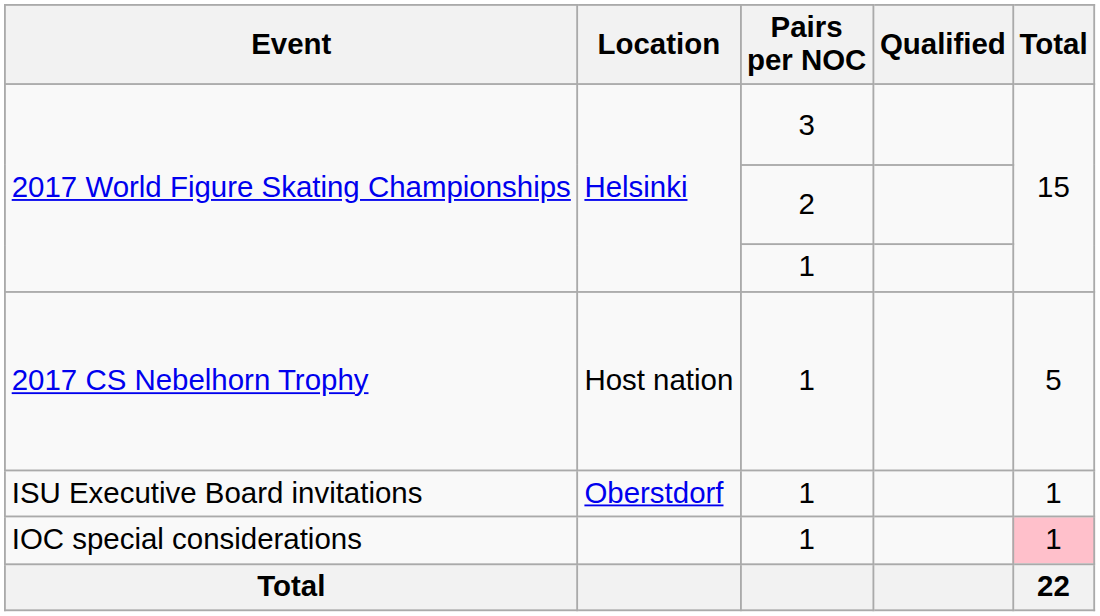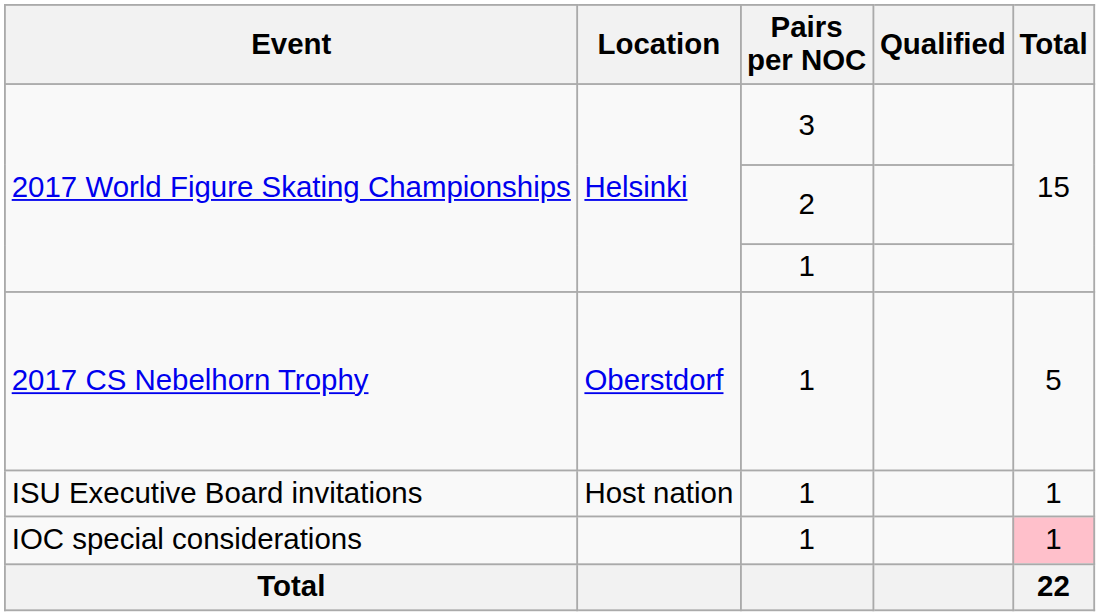2017 CS Nebelhorn Trophy | Location: Host nation -> Oberstdorf
ISU Executive Board invitations | Location: Oberstdorf -> Host nation
